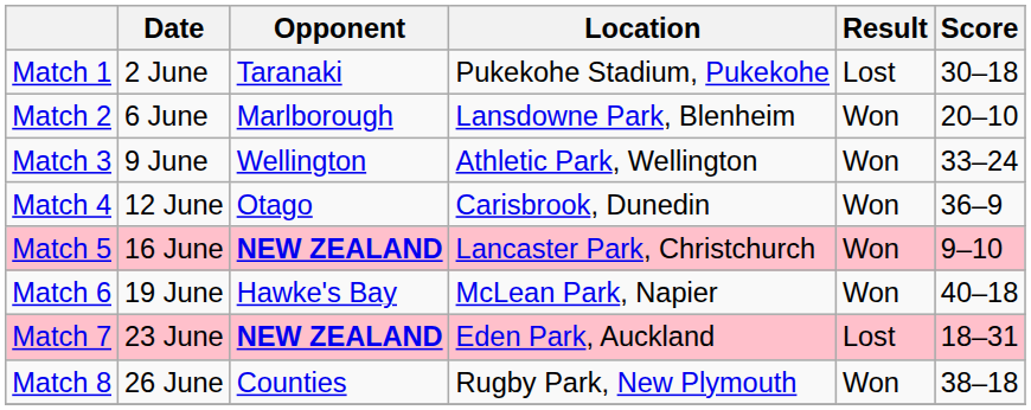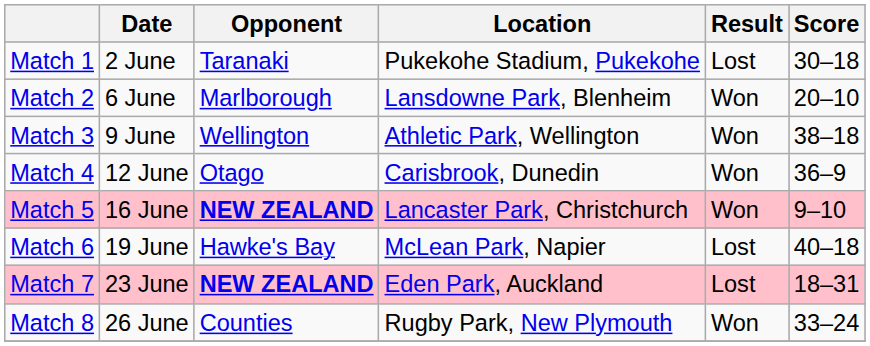Match 3 | Score: 33–24 -> 38–18
Match 6 | Result: Won -> Lost
Match 8 | Score: 38–18 -> 33–24
